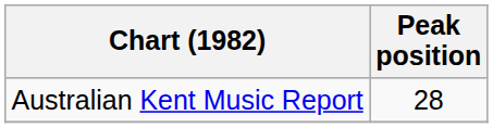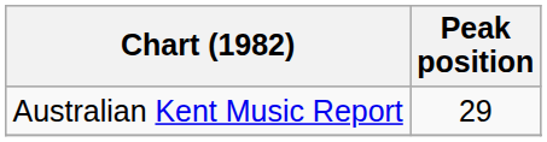Australian Kent Music Report | Peak position: 28 -> 29
